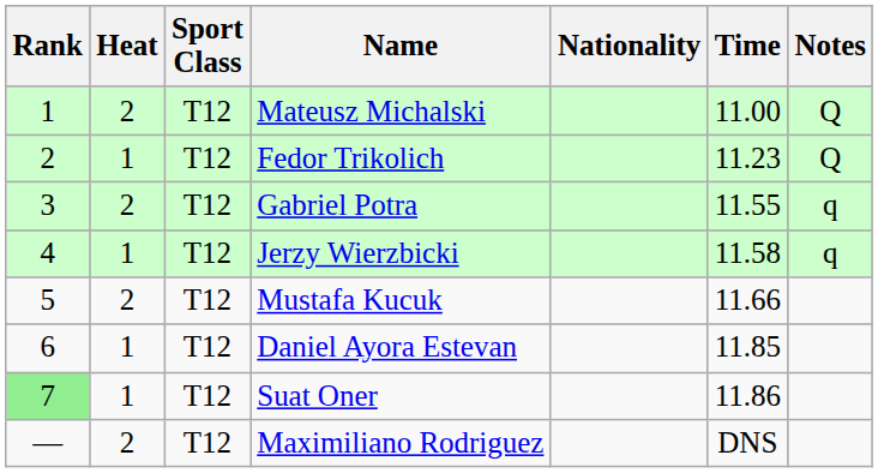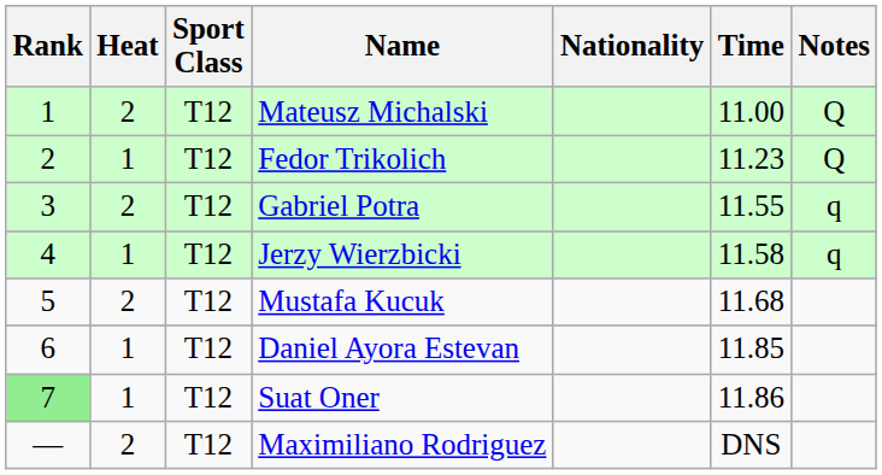Mustafa Kucuk | Time: 11.66 -> 11.68
